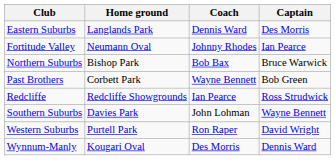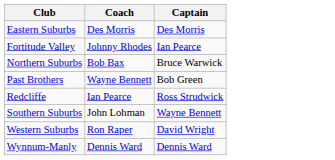- column: Home ground | Langlands Park | Neumann Oval | Bishop Park | Corbett Park | Redcliffe Showgrounds | Davies Park | Purtell Park | Kougari Oval
Eastern Suburbs | Coach: Dennis Ward -> Des Morris
Wynnum-Manly | Coach: Des Morris -> Dennis Ward
